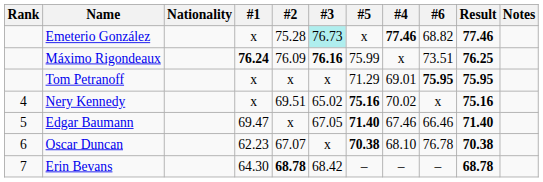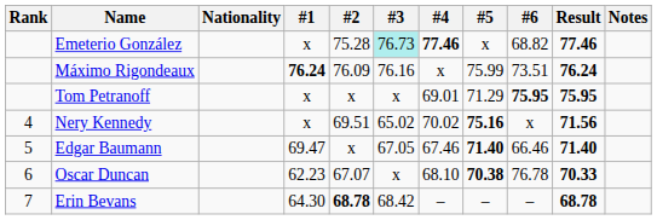columns swapped: #4 <-> #5
Máximo Rigondeaux | #3: bold -> normal
Máximo Rigondeaux | Result: 76.25 -> 76.24
Nery Kennedy | Result: 75.16 -> 71.56
Oscar Duncan | Result: 70.38 -> 70.33
